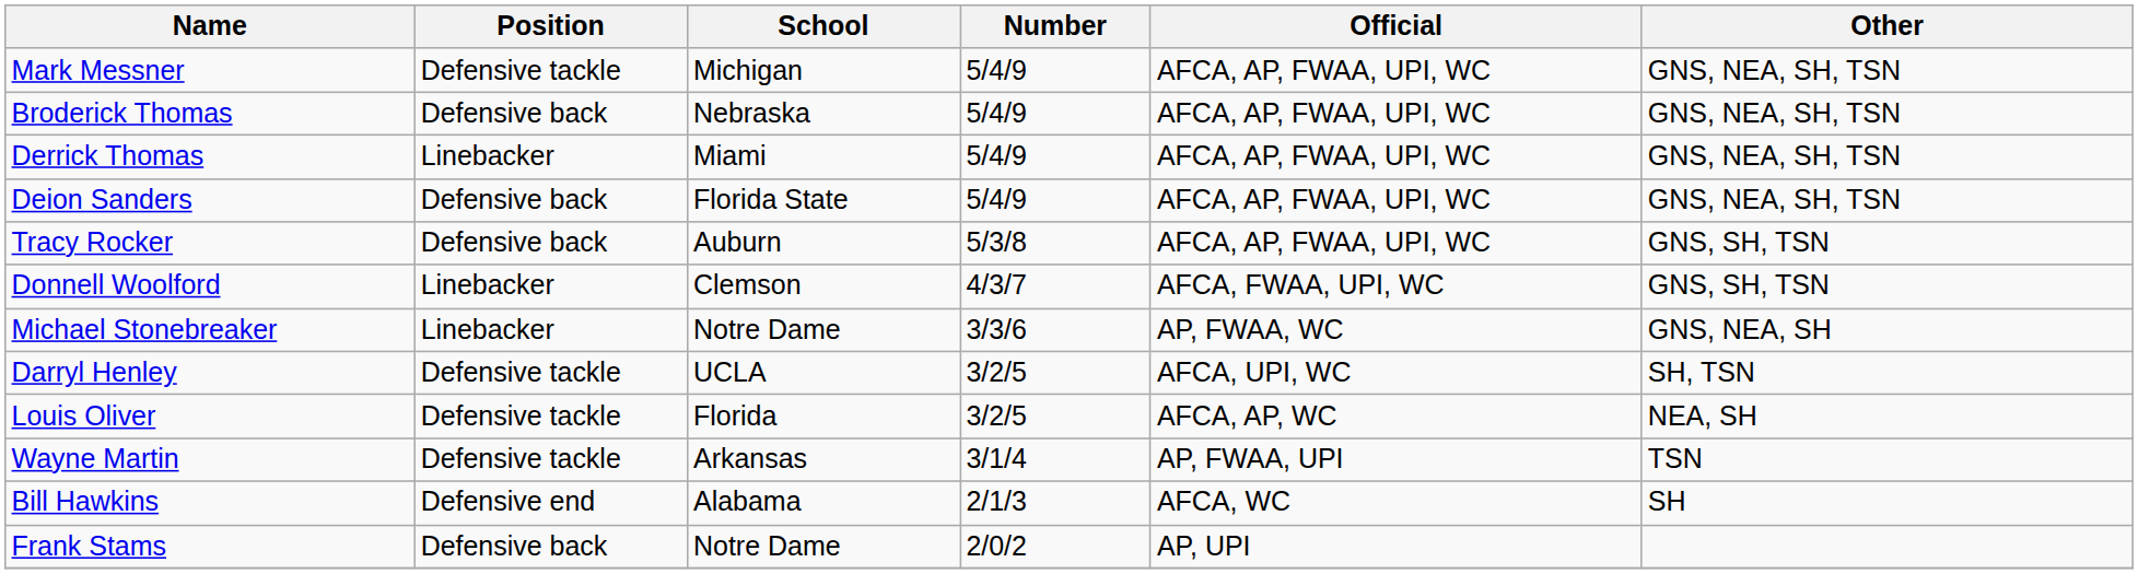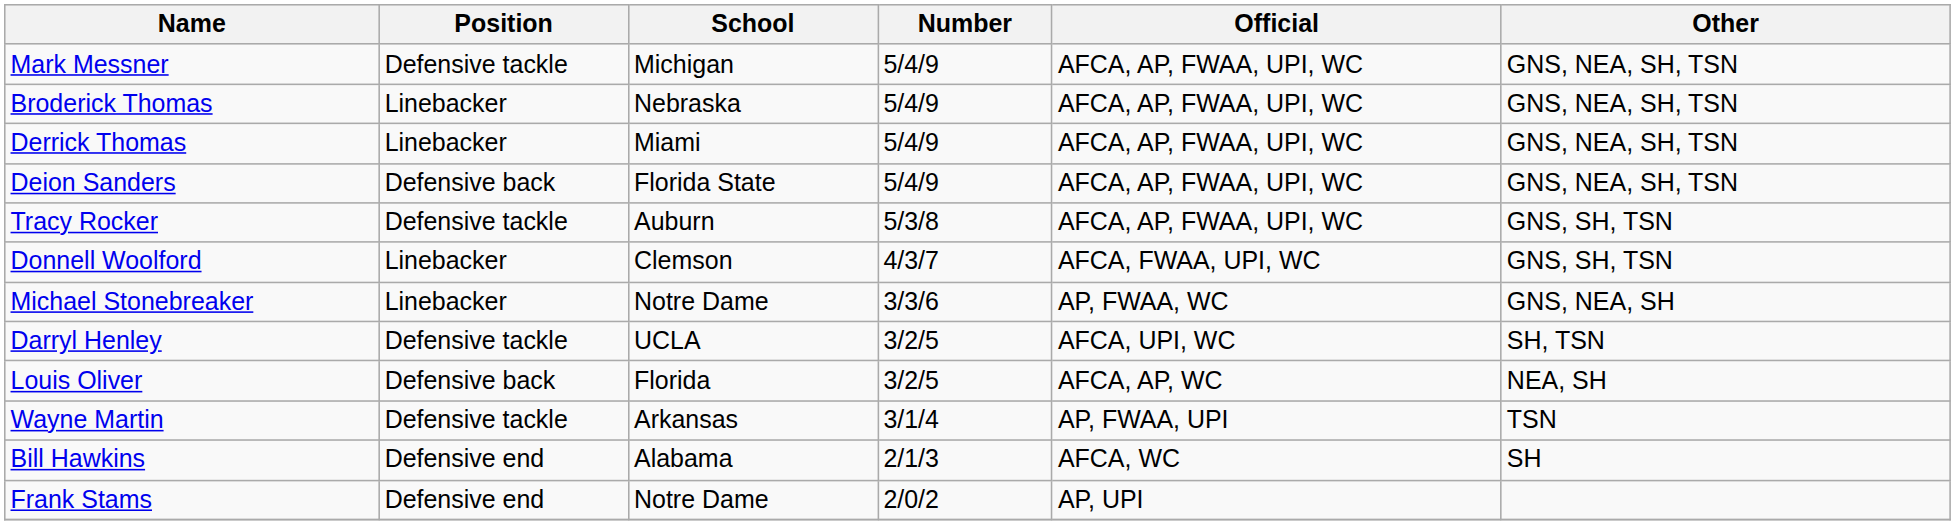Broderick Thomas | Position: Defensive back -> Linebacker
Tracy Rocker | Position: Defensive back -> Defensive tackle
Louis Oliver | Position: Defensive tackle -> Defensive back
Frank Stams | Position: Defensive back -> Defensive end
